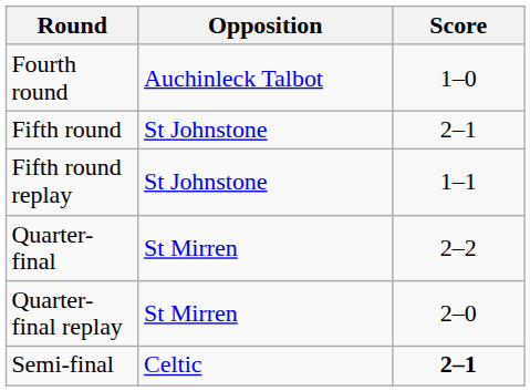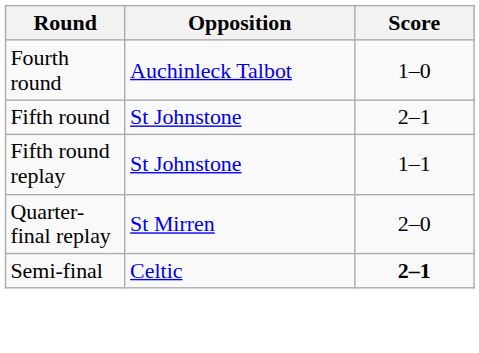- row: Quarter-final | St Mirren | 2–2
